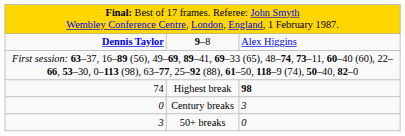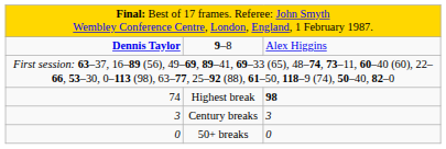Century breaks | column 1: 0 -> 3
50+ breaks | column 1: 3 -> 0
